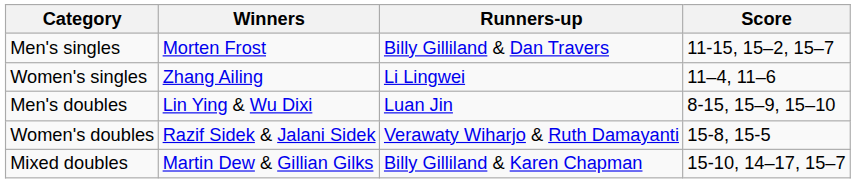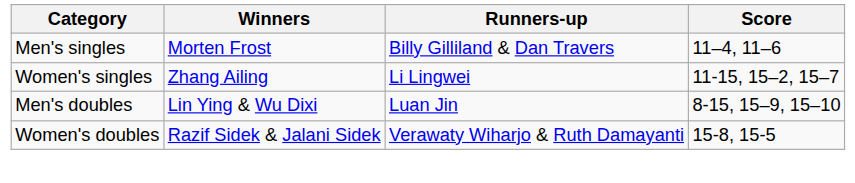Men's singles | Score: 11-15, 15–2, 15–7 -> 11–4, 11–6
Women's singles | Score: 11–4, 11–6 -> 11-15, 15–2, 15–7
- row: Mixed doubles | Martin Dew & Gillian Gilks | Billy Gilliland & Karen Chapman | 15-10, 14–17, 15–7
